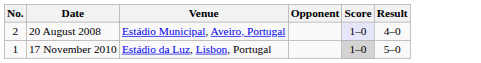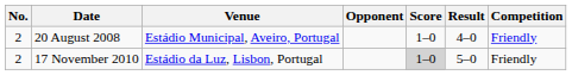+ column: Competition | Friendly | Friendly
20 August 2008 | Score: lavender background -> no background
17 November 2010 | No.: 1 -> 2
